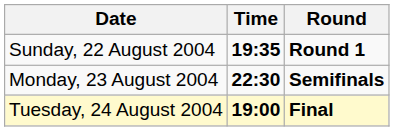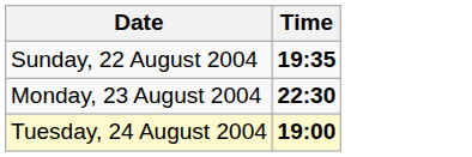- column: Round | Round 1 | Semifinals | Final
